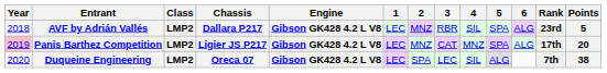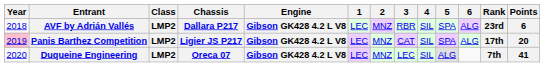AVF by Adrián Vallés | Points: 5 -> 6
Panis Barthez Competition | 4: MNZ -> SIL
Duqueine Engineering | 2: SPA -> MNZ
Duqueine Engineering | Points: 38 -> 41
